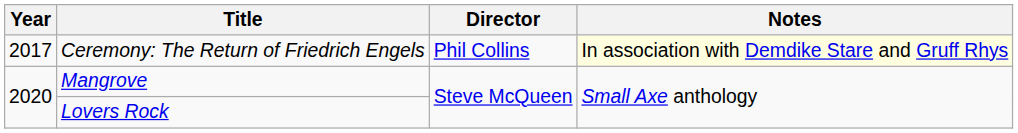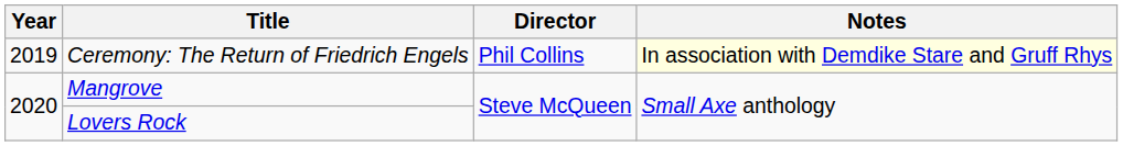Ceremony: The Return of Friedrich Engels | Year: 2017 -> 2019
